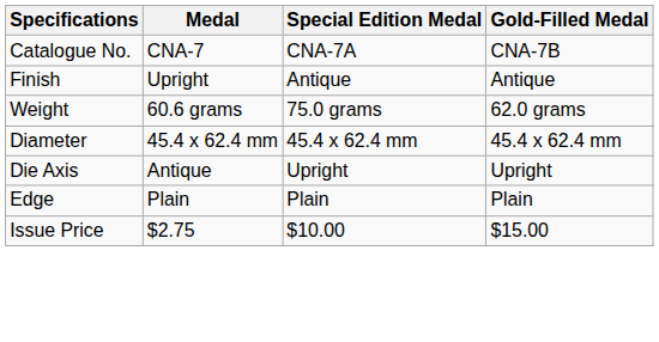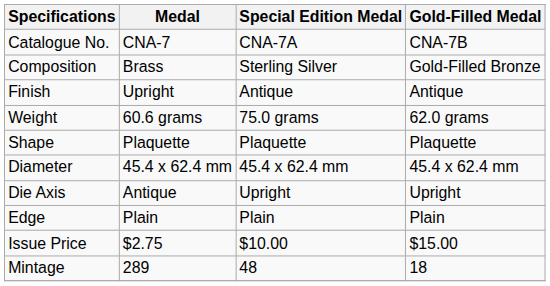+ row: Composition | Brass | Sterling Silver | Gold-Filled Bronze
+ row: Shape | Plaquette | Plaquette | Plaquette
+ row: Mintage | 289 | 48 | 18
